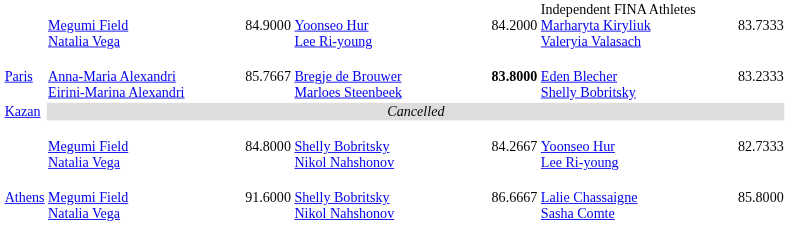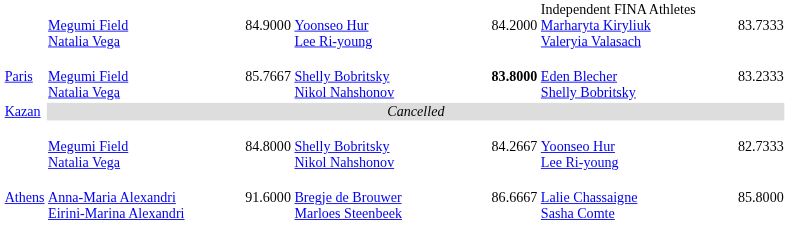Paris | column 2: Anna-Maria Alexandri Eirini-Marina Alexandri -> Megumi Field Natalia Vega
Paris | column 4: Bregje de Brouwer Marloes Steenbeek -> Shelly Bobritsky Nikol Nahshonov
Athens | column 2: Megumi Field Natalia Vega -> Anna-Maria Alexandri Eirini-Marina Alexandri
Athens | column 4: Shelly Bobritsky Nikol Nahshonov -> Bregje de Brouwer Marloes Steenbeek
